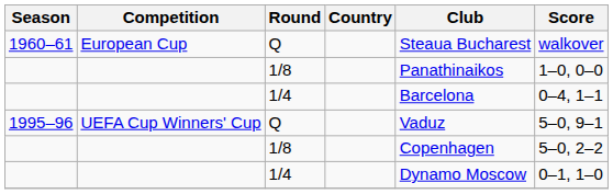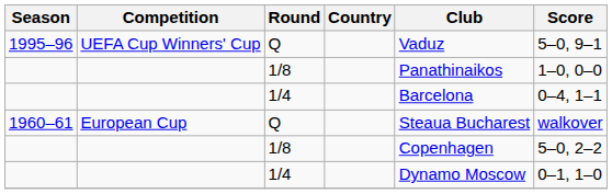rows swapped: 1960–61 <-> 1995–96
